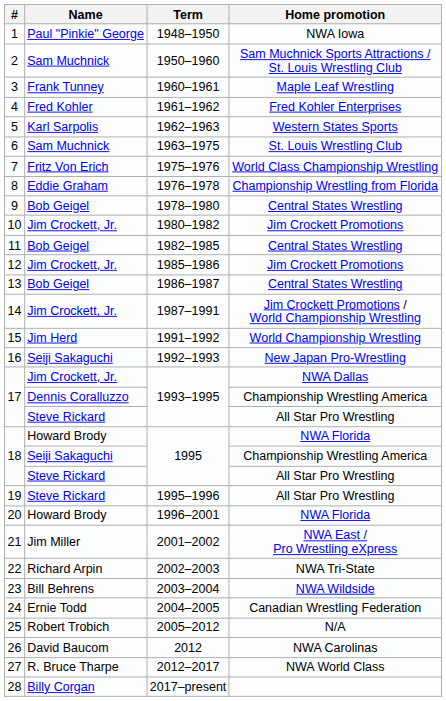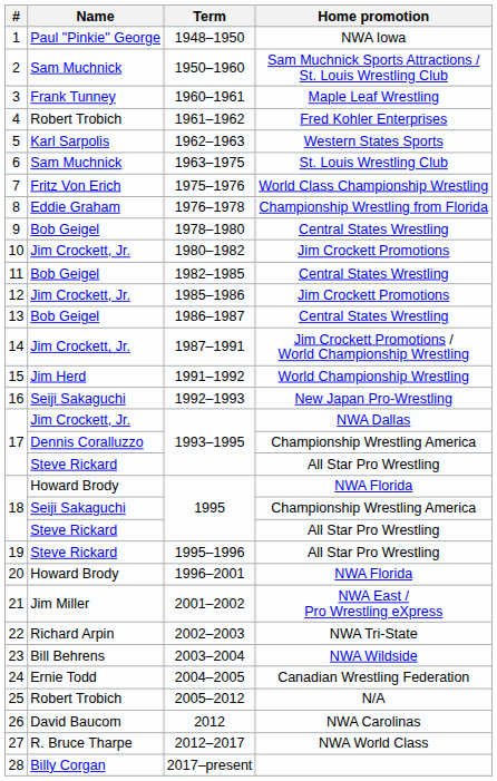4 | Name: Fred Kohler -> Robert Trobich
